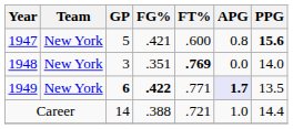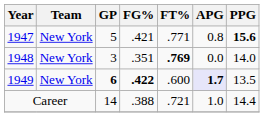1947 | FT%: .600 -> .771
1949 | FT%: .771 -> .600
